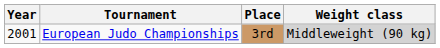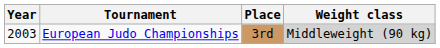European Judo Championships | Year: 2001 -> 2003
